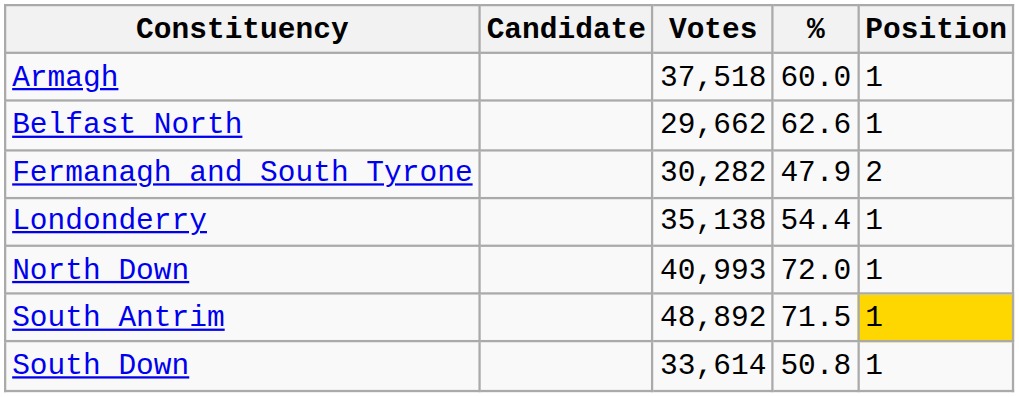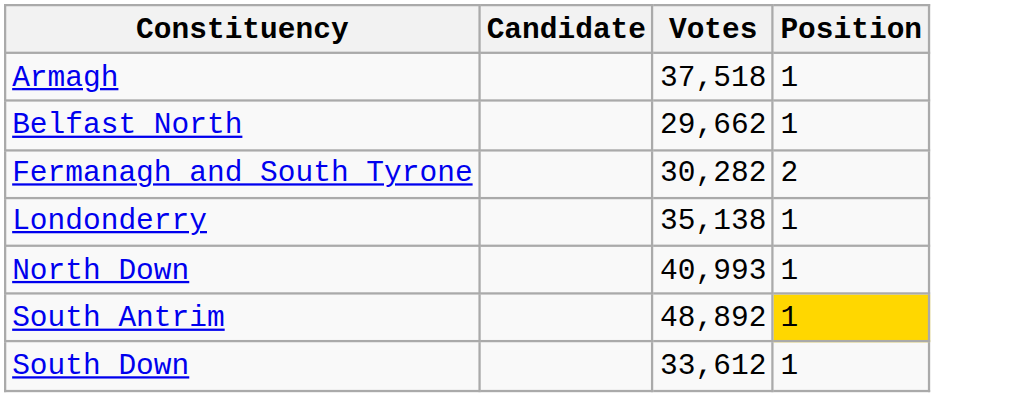- column: % | 60.0 | 62.6 | 47.9 | 54.4 | 72.0 | 71.5 | 50.8
South Down | Votes: 33,614 -> 33,612
